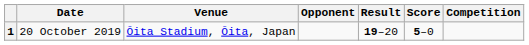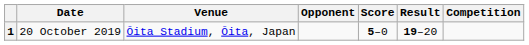columns swapped: Score <-> Result
